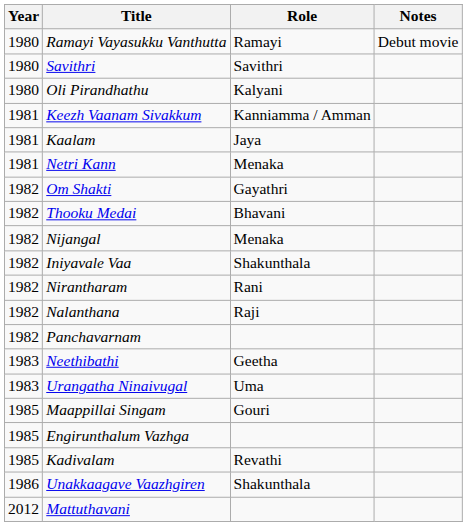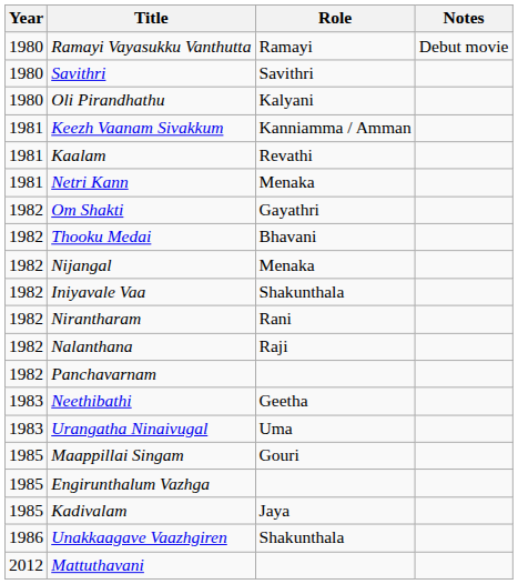Kaalam | Role: Jaya -> Revathi
Kadivalam | Role: Revathi -> Jaya
